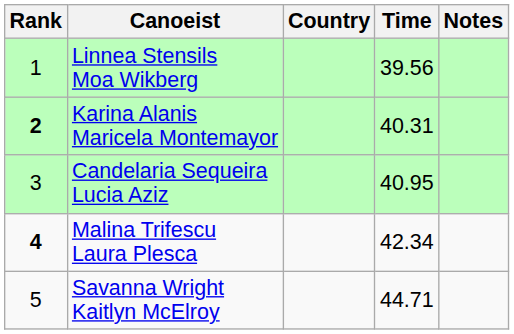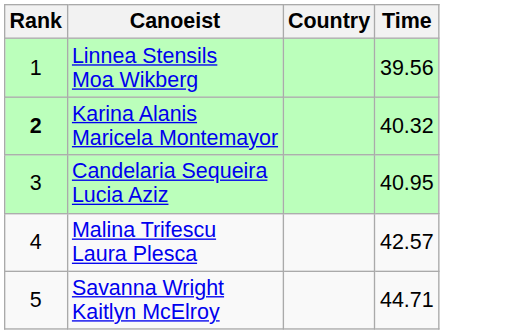- column: Notes
Karina Alanis Maricela Montemayor | Time: 40.31 -> 40.32
Malina Trifescu Laura Plesca | Rank: bold -> normal
Malina Trifescu Laura Plesca | Time: 42.34 -> 42.57
